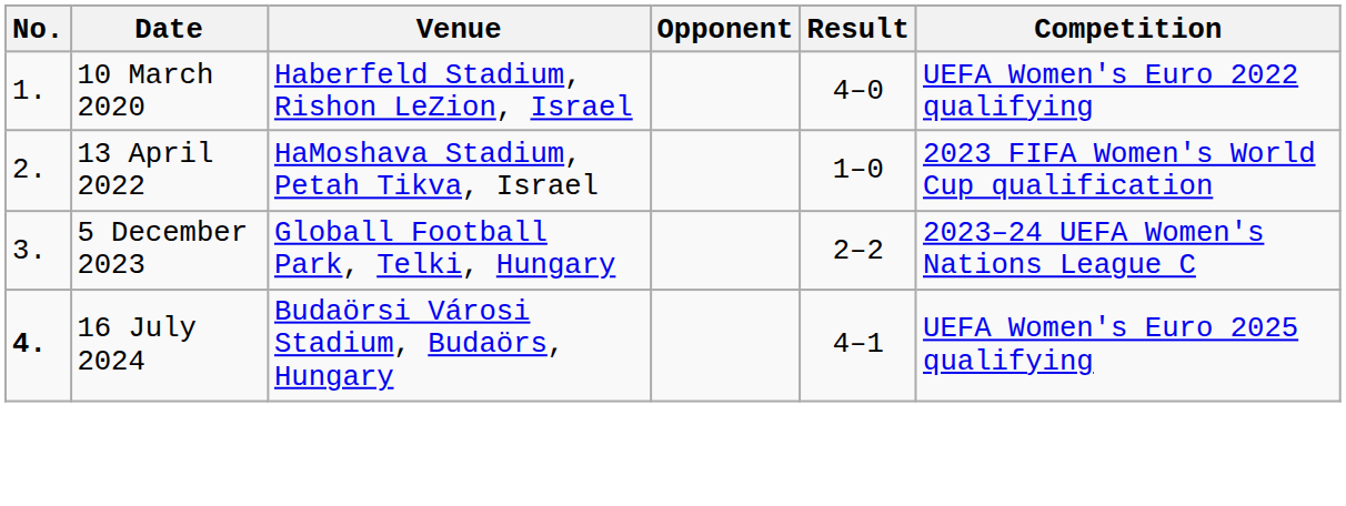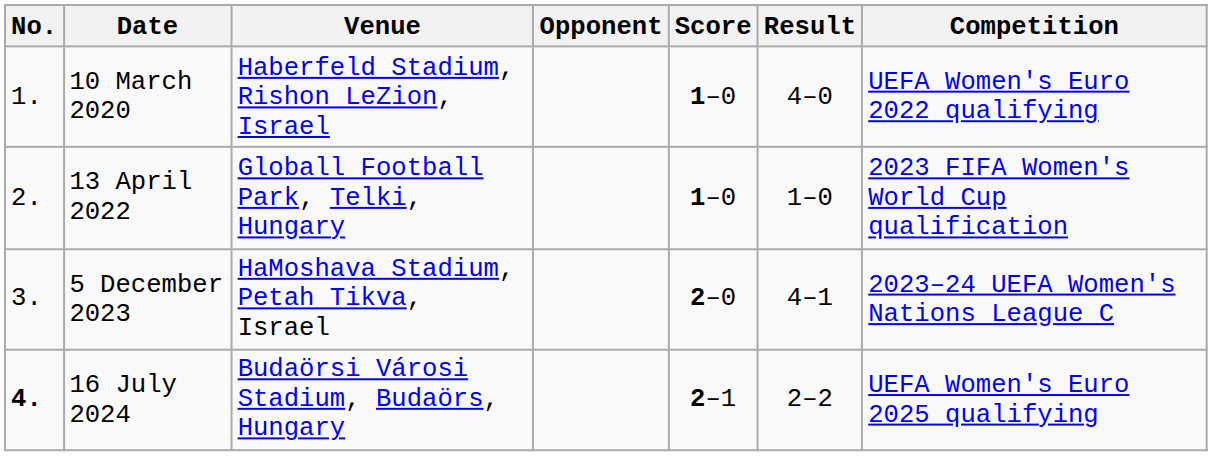+ column: Score | 1–0 | 1–0 | 2–0 | 2–1
13 April 2022 | Venue: HaMoshava Stadium, Petah Tikva, Israel -> Globall Football Park, Telki, Hungary
5 December 2023 | Venue: Globall Football Park, Telki, Hungary -> HaMoshava Stadium, Petah Tikva, Israel
5 December 2023 | Result: 2–2 -> 4–1
16 July 2024 | Result: 4–1 -> 2–2
